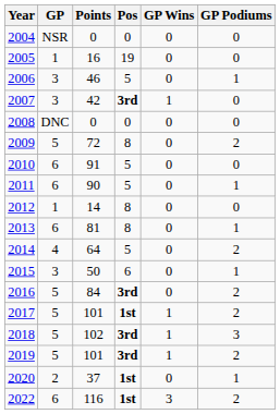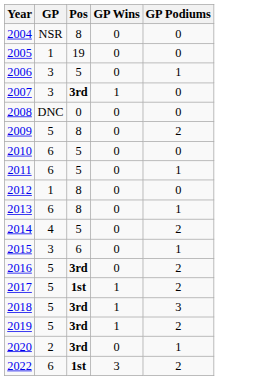- column: Points | 0 | 16 | 46 | 42 | 0 | 72 | 91 | 90 | 14 | 81 | 64 | 50 | 84 | 101 | 102 | 101 | 37 | 116
2004 | Pos: 0 -> 8
2020 | Pos: 1st -> 3rd
